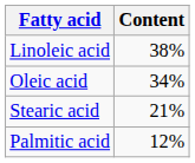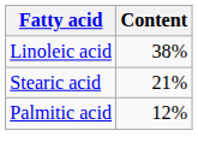- row: Oleic acid | 34%
